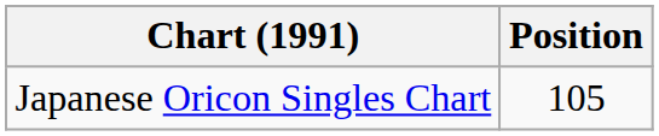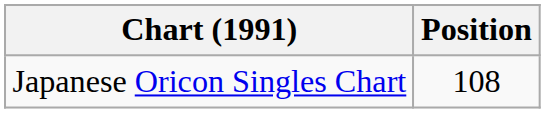Japanese Oricon Singles Chart | Position: 105 -> 108
